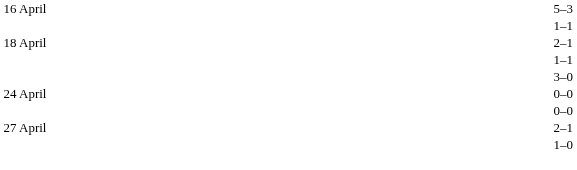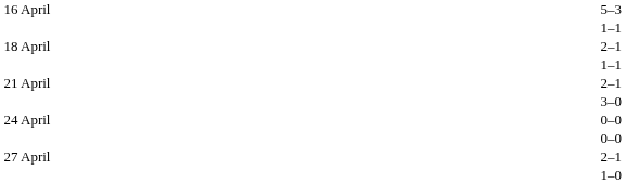+ row: 21 April | 2–1
